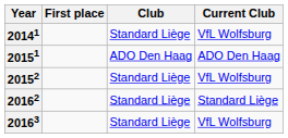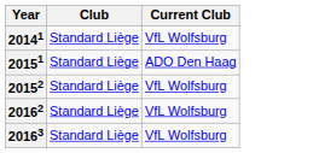- column: First place
20151 | Club: ADO Den Haag -> Standard Liège
20162 | Current Club: Standard Liège -> VfL Wolfsburg
